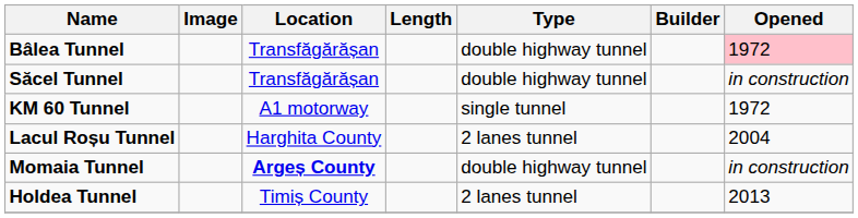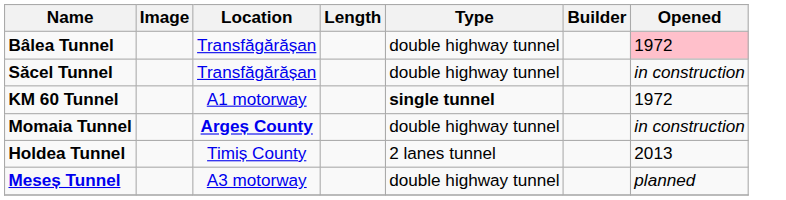KM 60 Tunnel | Type: normal -> bold
- row: Lacul Roșu Tunnel | Harghita County | 2 lanes tunnel | 2004
+ row: Meseș Tunnel | A3 motorway | double highway tunnel | planned
